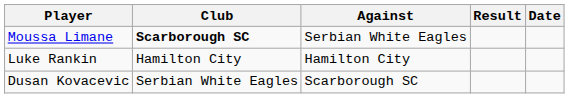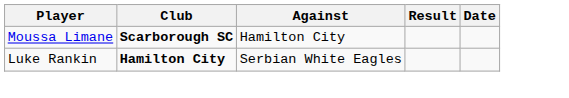Moussa Limane | Against: Serbian White Eagles -> Hamilton City
Luke Rankin | Club: normal -> bold
Luke Rankin | Against: Hamilton City -> Serbian White Eagles
- row: Dusan Kovacevic | Serbian White Eagles | Scarborough SC
